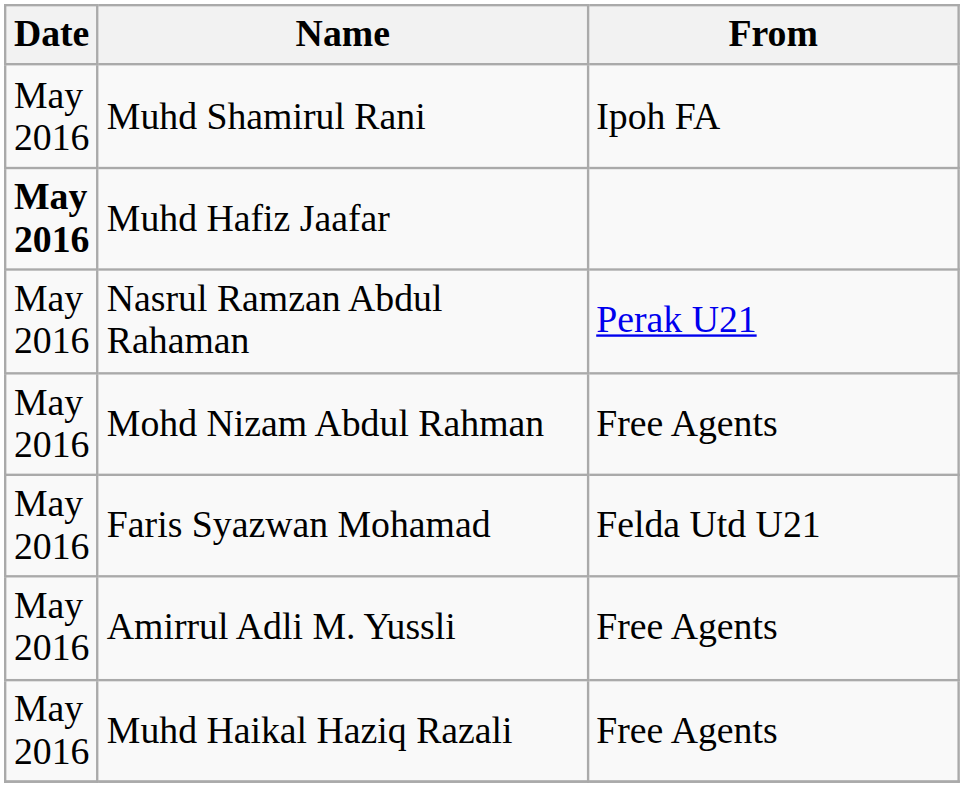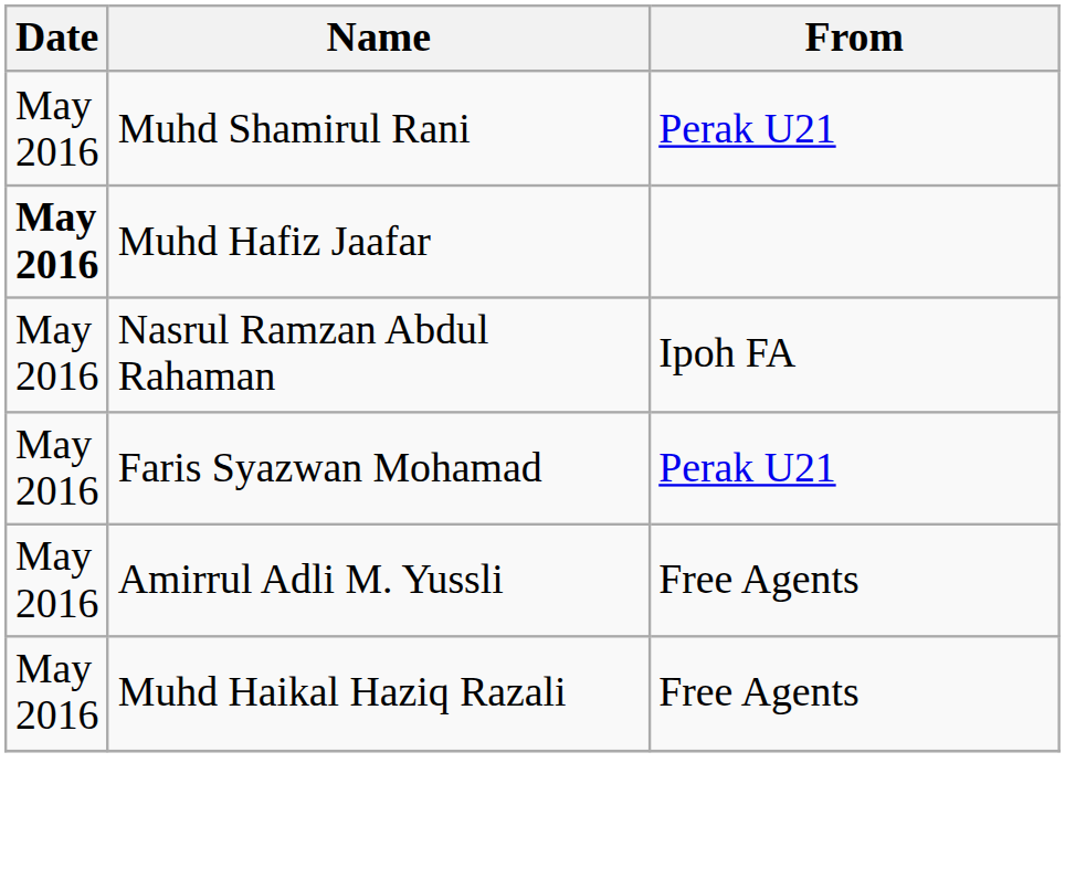Muhd Shamirul Rani | From: Ipoh FA -> Perak U21
Nasrul Ramzan Abdul Rahaman | From: Perak U21 -> Ipoh FA
- row: May 2016 | Mohd Nizam Abdul Rahman | Free Agents
Faris Syazwan Mohamad | From: Felda Utd U21 -> Perak U21
